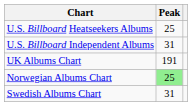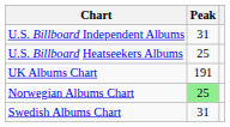rows swapped: U.S. Billboard Heatseekers Albums <-> U.S. Billboard Independent Albums
